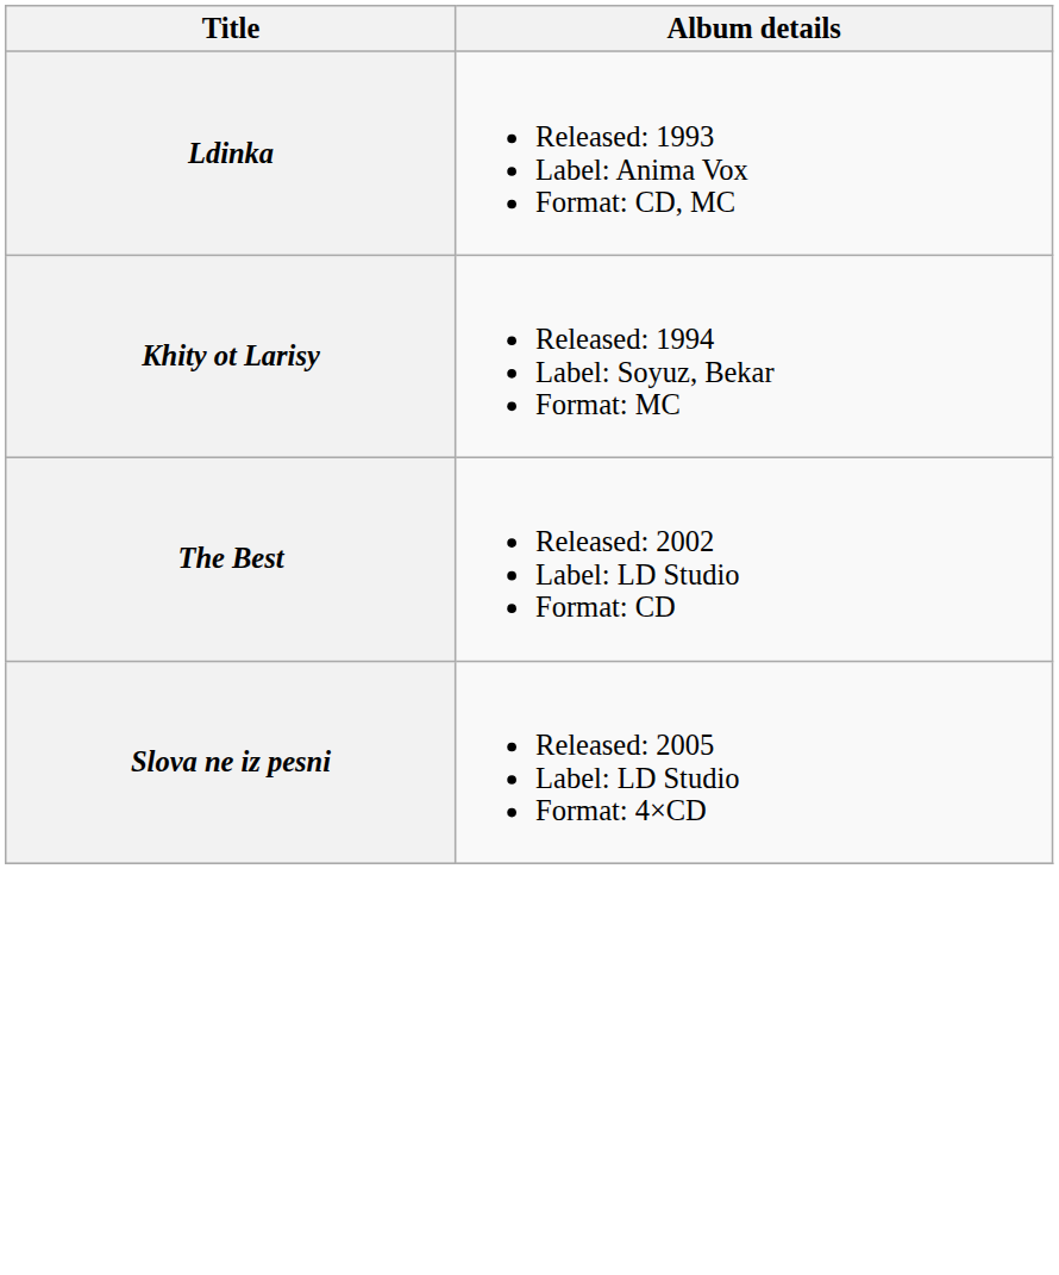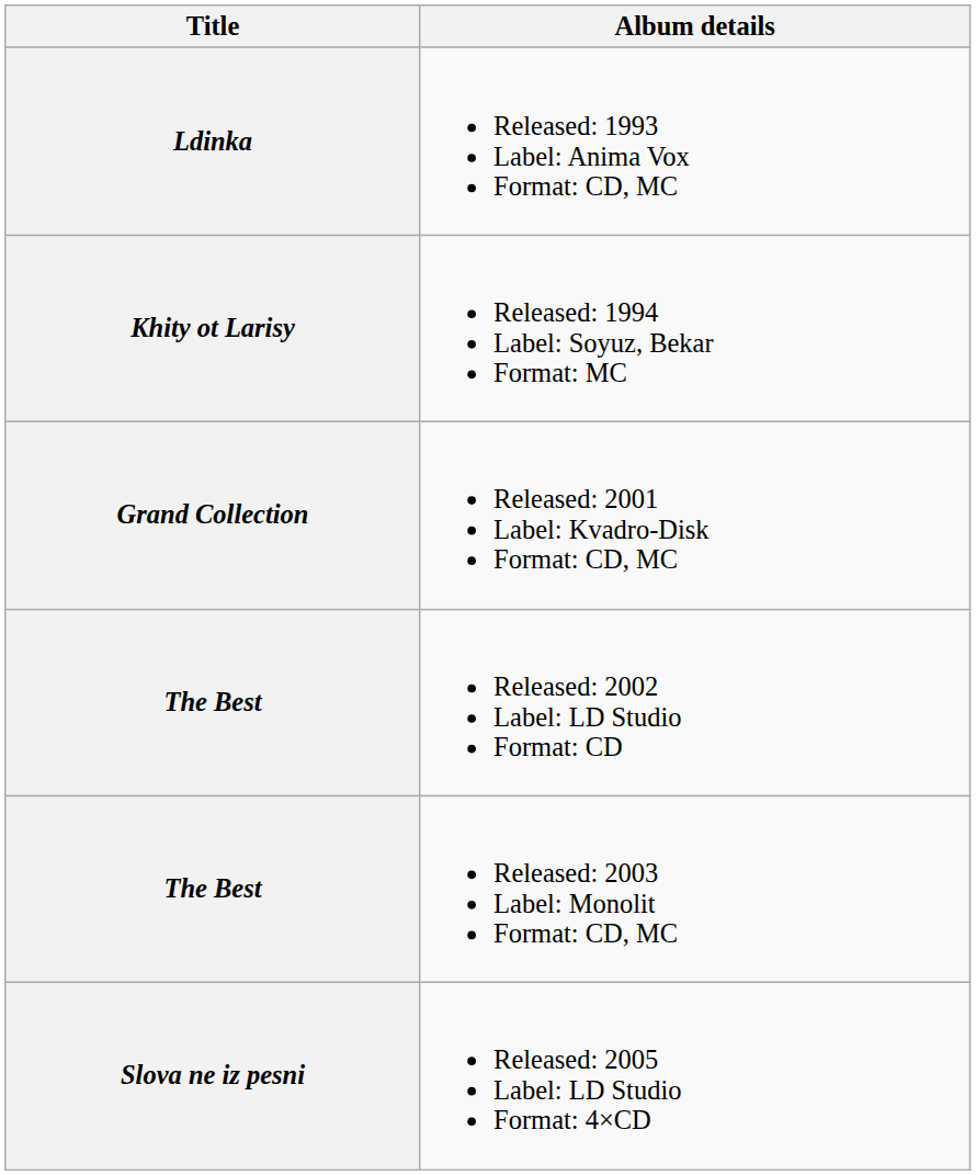+ row: Grand Collection | Released: 2001 Label: Kvadro-Disk Format: CD, MC
+ row: The Best | Released: 2003 Label: Monolit Format: CD, MC
